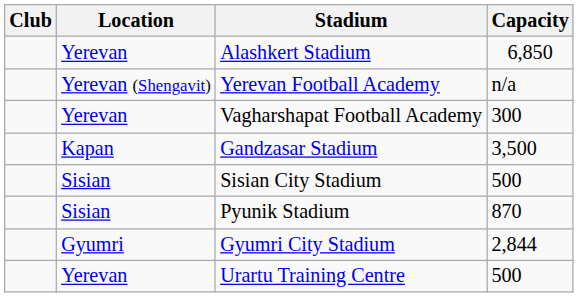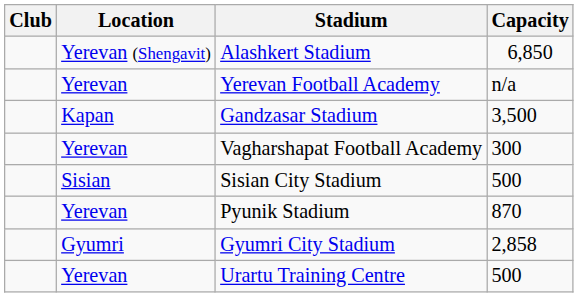Alashkert Stadium | Location: Yerevan -> Yerevan (Shengavit)
Yerevan Football Academy | Location: Yerevan (Shengavit) -> Yerevan
rows swapped: Vagharshapat Football Academy <-> Gandzasar Stadium
Pyunik Stadium | Location: Sisian -> Yerevan
Gyumri City Stadium | Capacity: 2,844 -> 2,858
